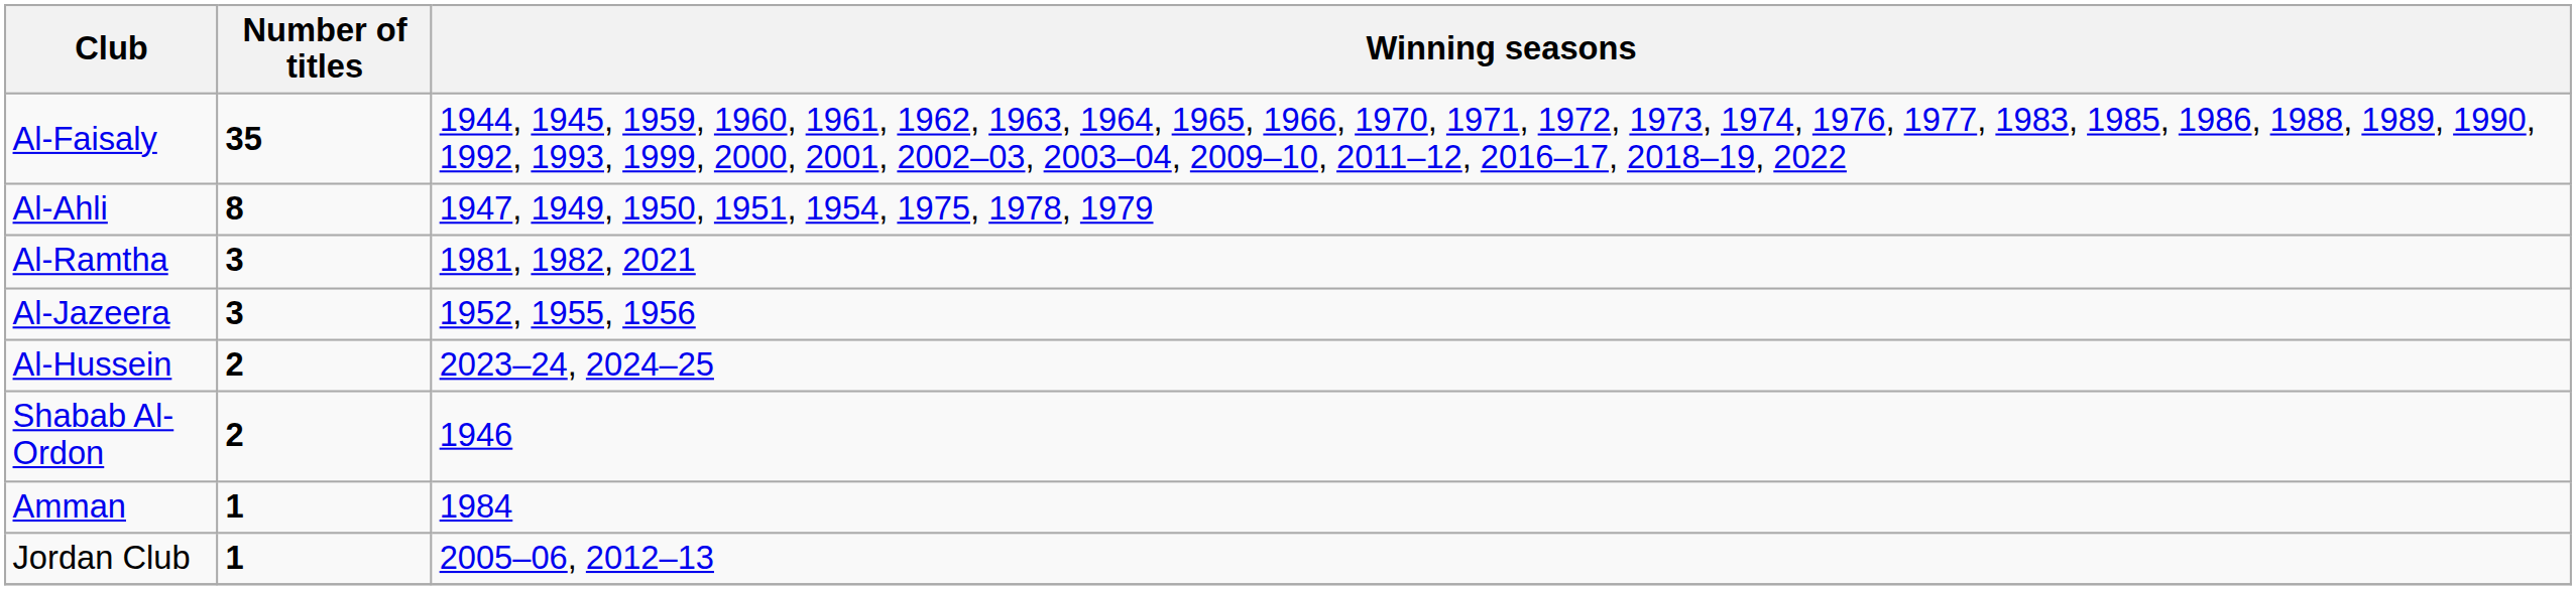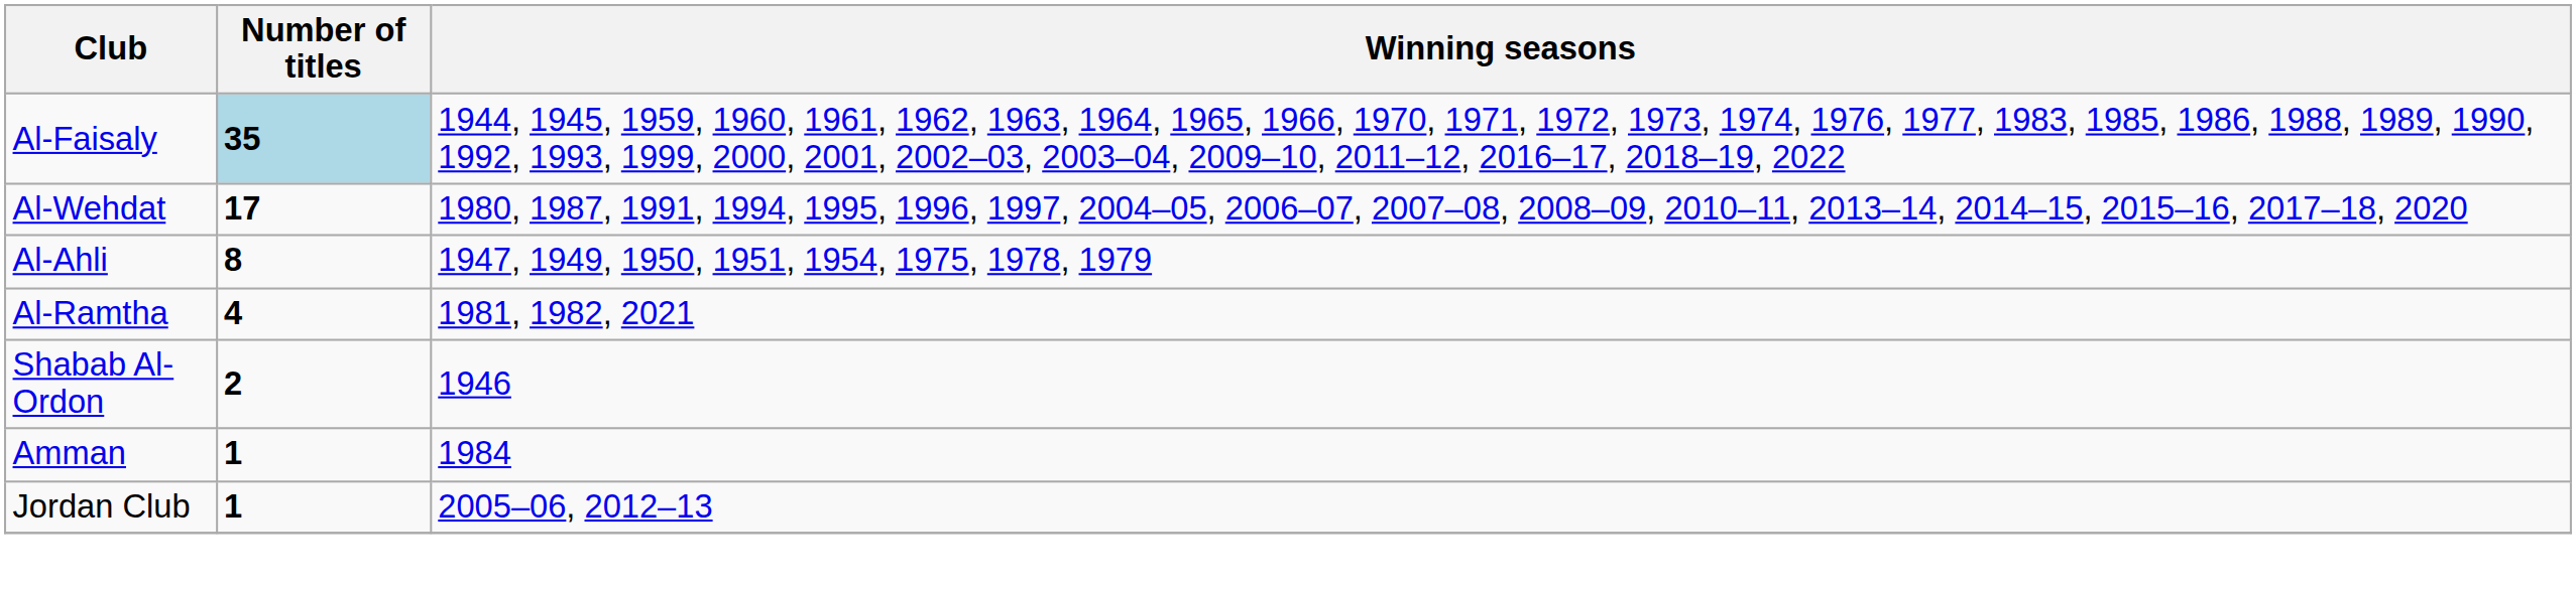Al-Faisaly | Number of titles: no background -> lightblue background
+ row: Al-Wehdat | 17 | 1980, 1987, 1991, 1994, 1995, 1996, 1997, 2004–05, 2006–07, 2007–08, 2008–09, 2010–11, 2013–14, 2014–15, 2015–16, 2017–18, 2020
Al-Ramtha | Number of titles: 3 -> 4
- row: Al-Jazeera | 3 | 1952, 1955, 1956
- row: Al-Hussein | 2 | 2023–24, 2024–25
